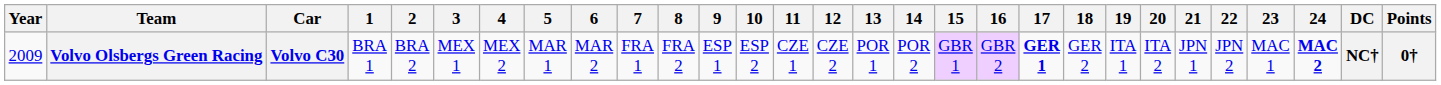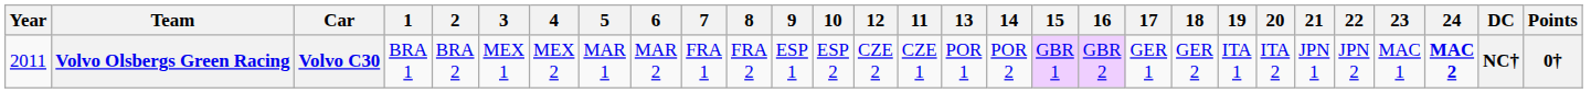columns swapped: 11 <-> 12
Volvo Olsbergs Green Racing | Year: 2009 -> 2011
Volvo Olsbergs Green Racing | 17: bold -> normal
